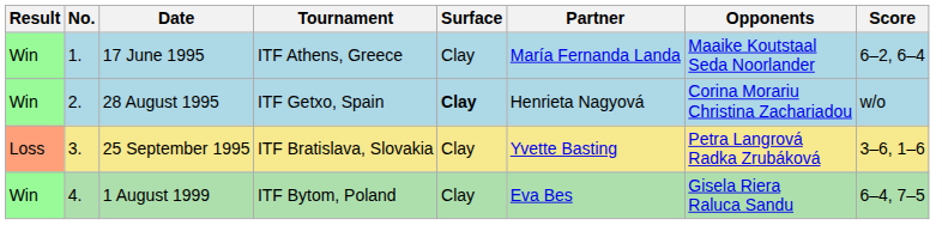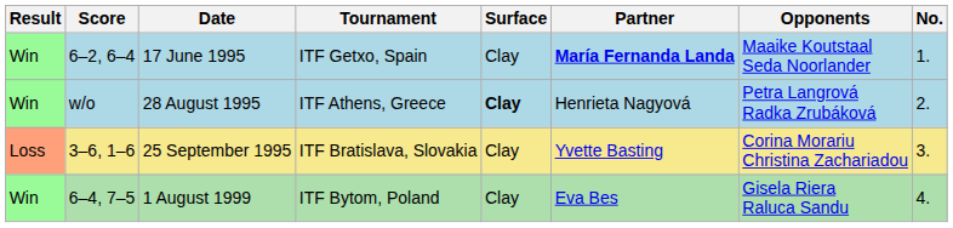columns swapped: No. <-> Score
17 June 1995 | Tournament: ITF Athens, Greece -> ITF Getxo, Spain
17 June 1995 | Partner: normal -> bold
28 August 1995 | Tournament: ITF Getxo, Spain -> ITF Athens, Greece
28 August 1995 | Opponents: Corina Morariu Christina Zachariadou -> Petra Langrová Radka Zrubáková
25 September 1995 | Opponents: Petra Langrová Radka Zrubáková -> Corina Morariu Christina Zachariadou
